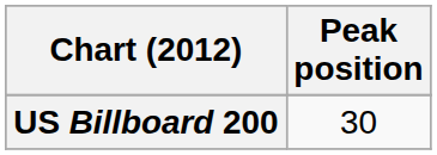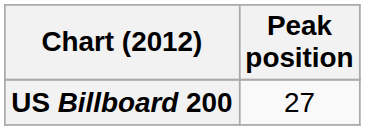US Billboard 200 | Peak position: 30 -> 27
